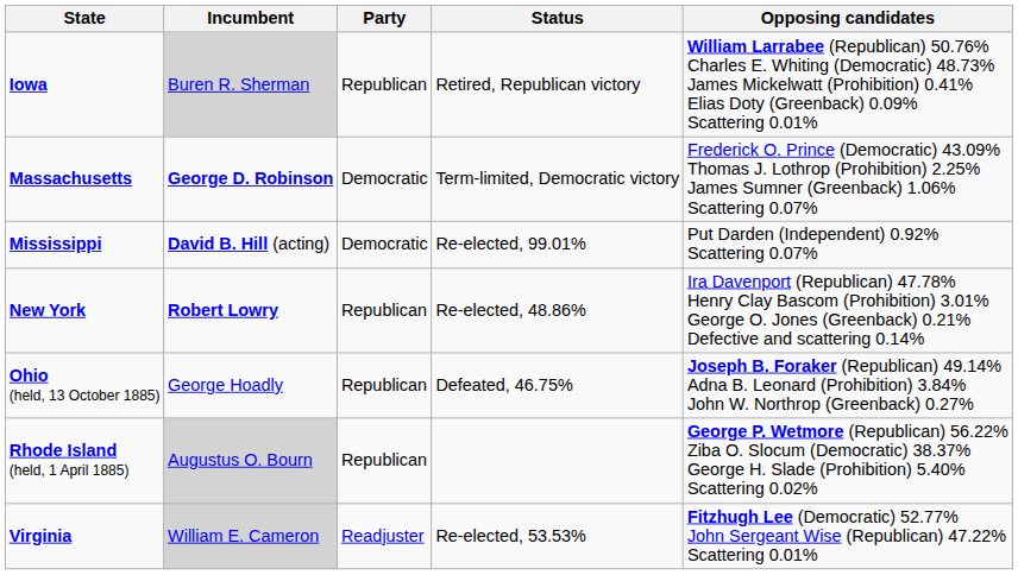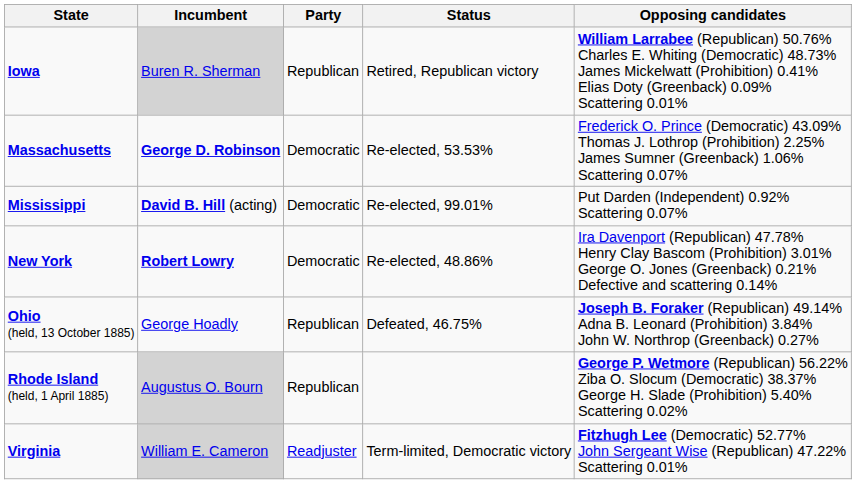Massachusetts | Status: Term-limited, Democratic victory -> Re-elected, 53.53%
New York | Party: Republican -> Democratic
Virginia | Status: Re-elected, 53.53% -> Term-limited, Democratic victory
